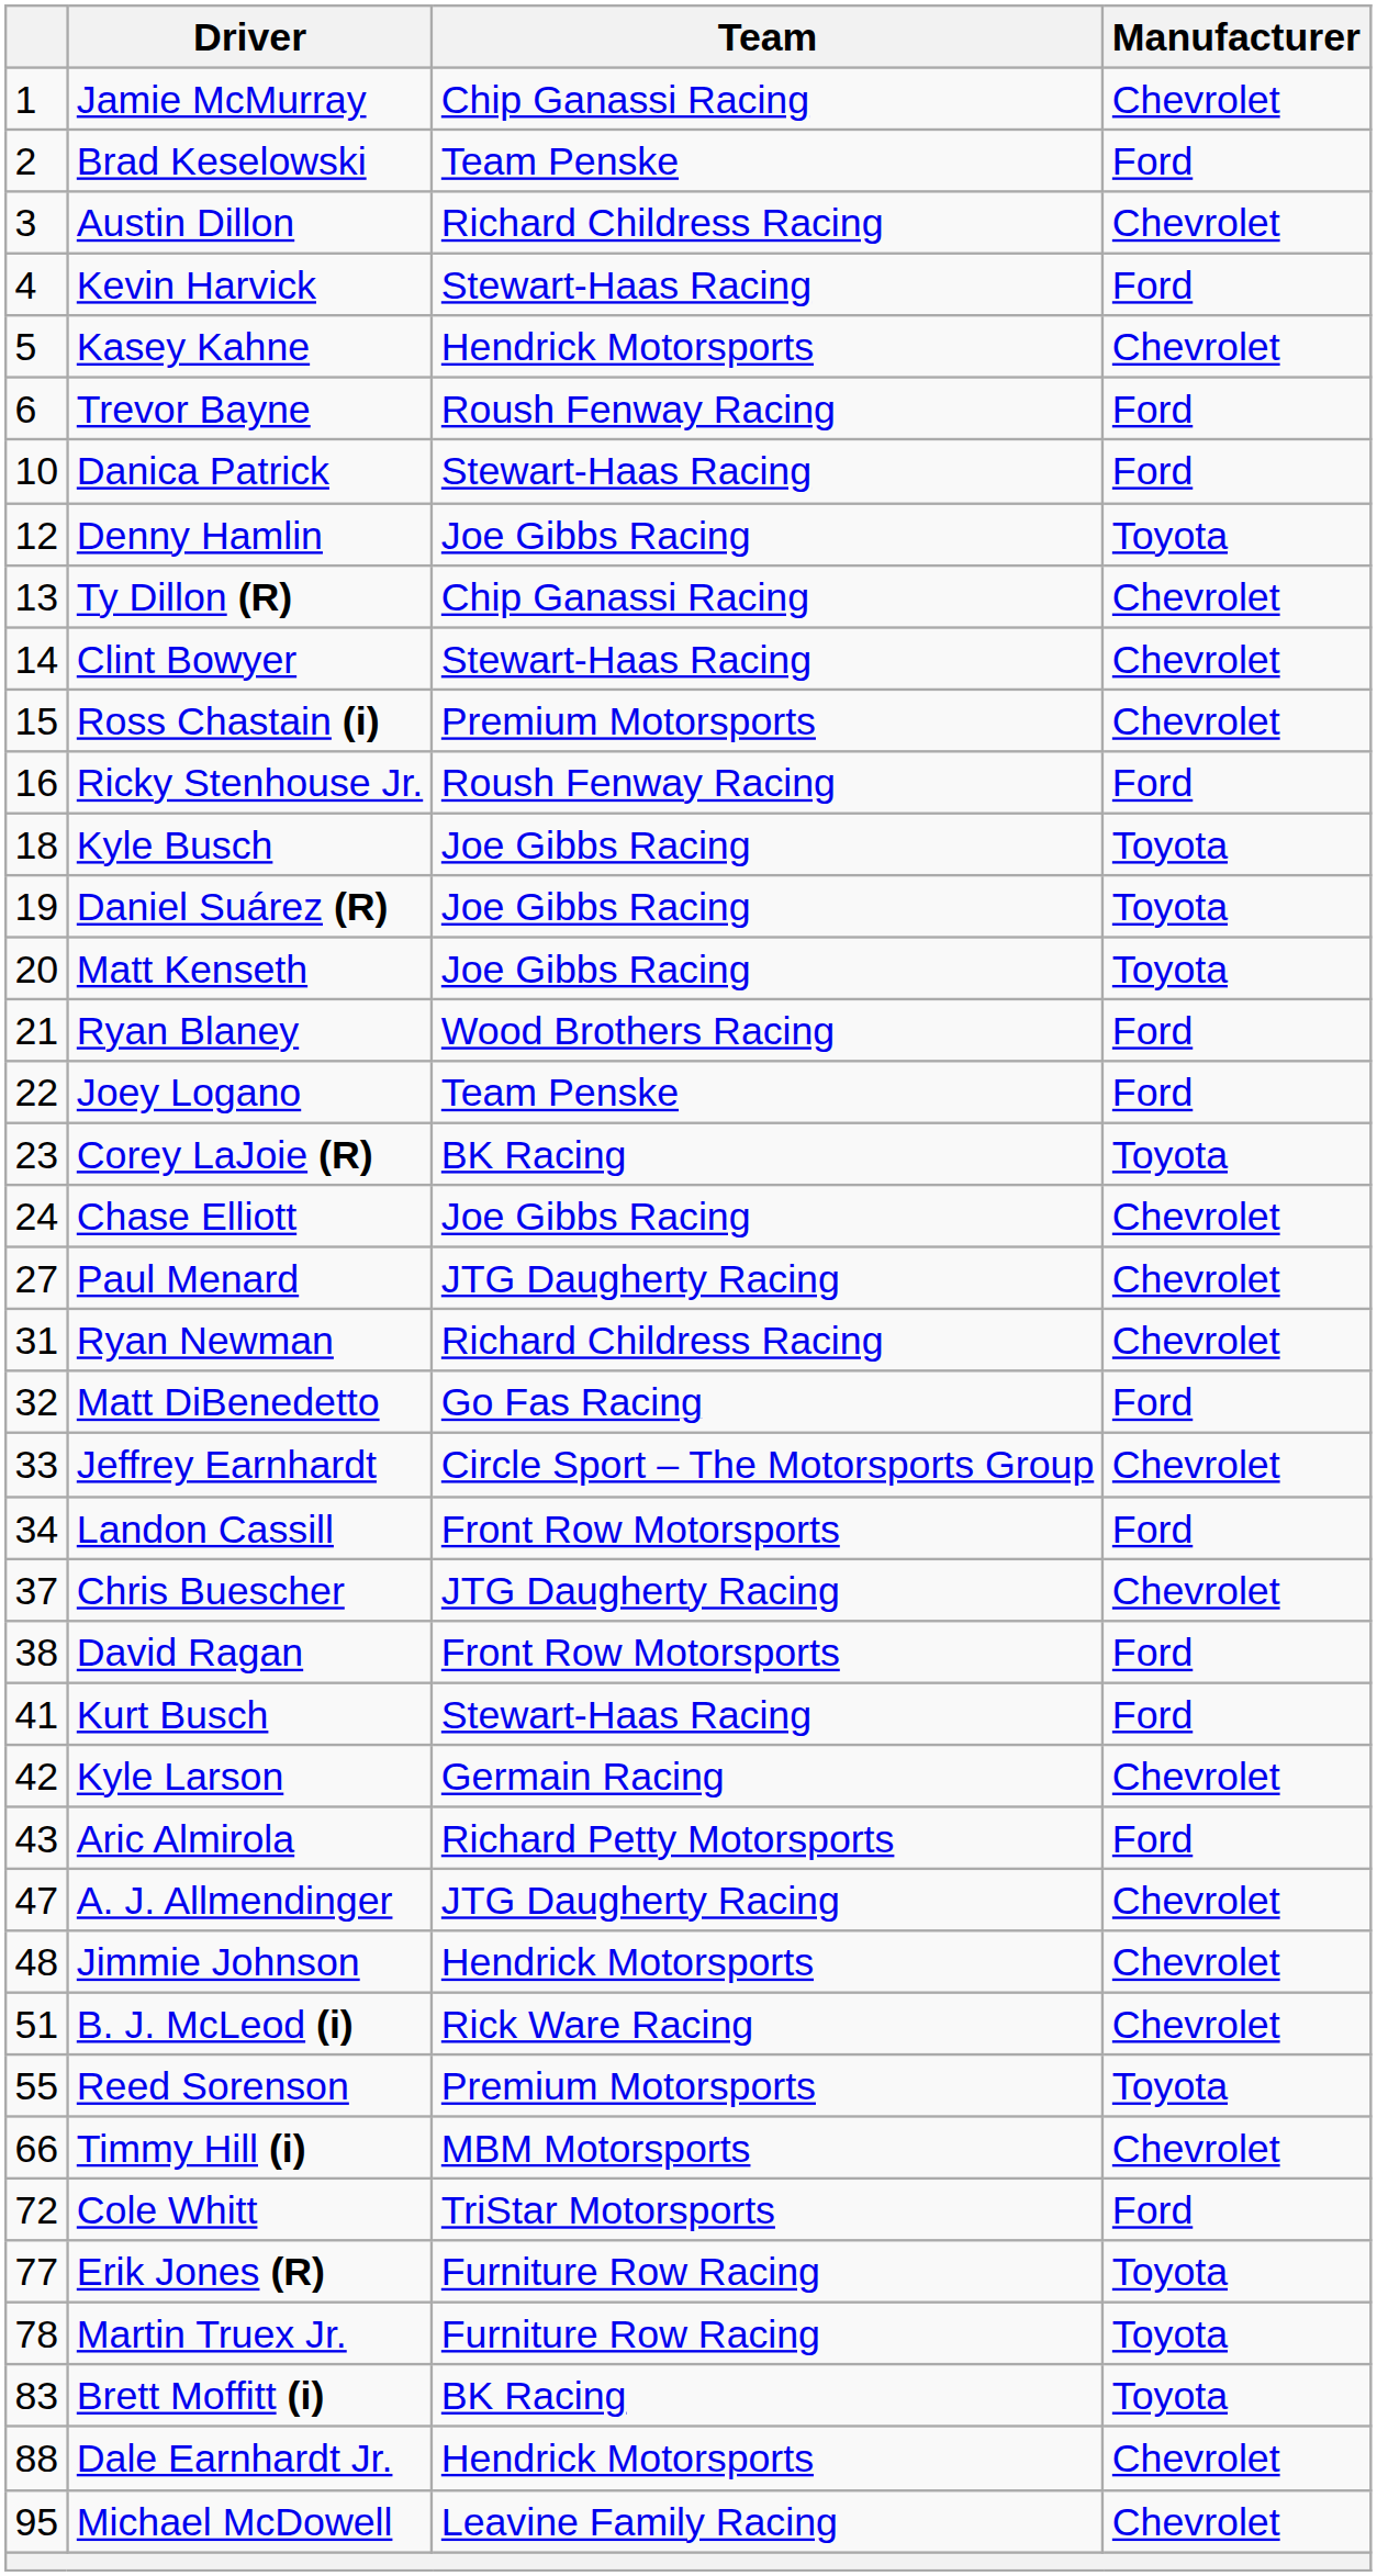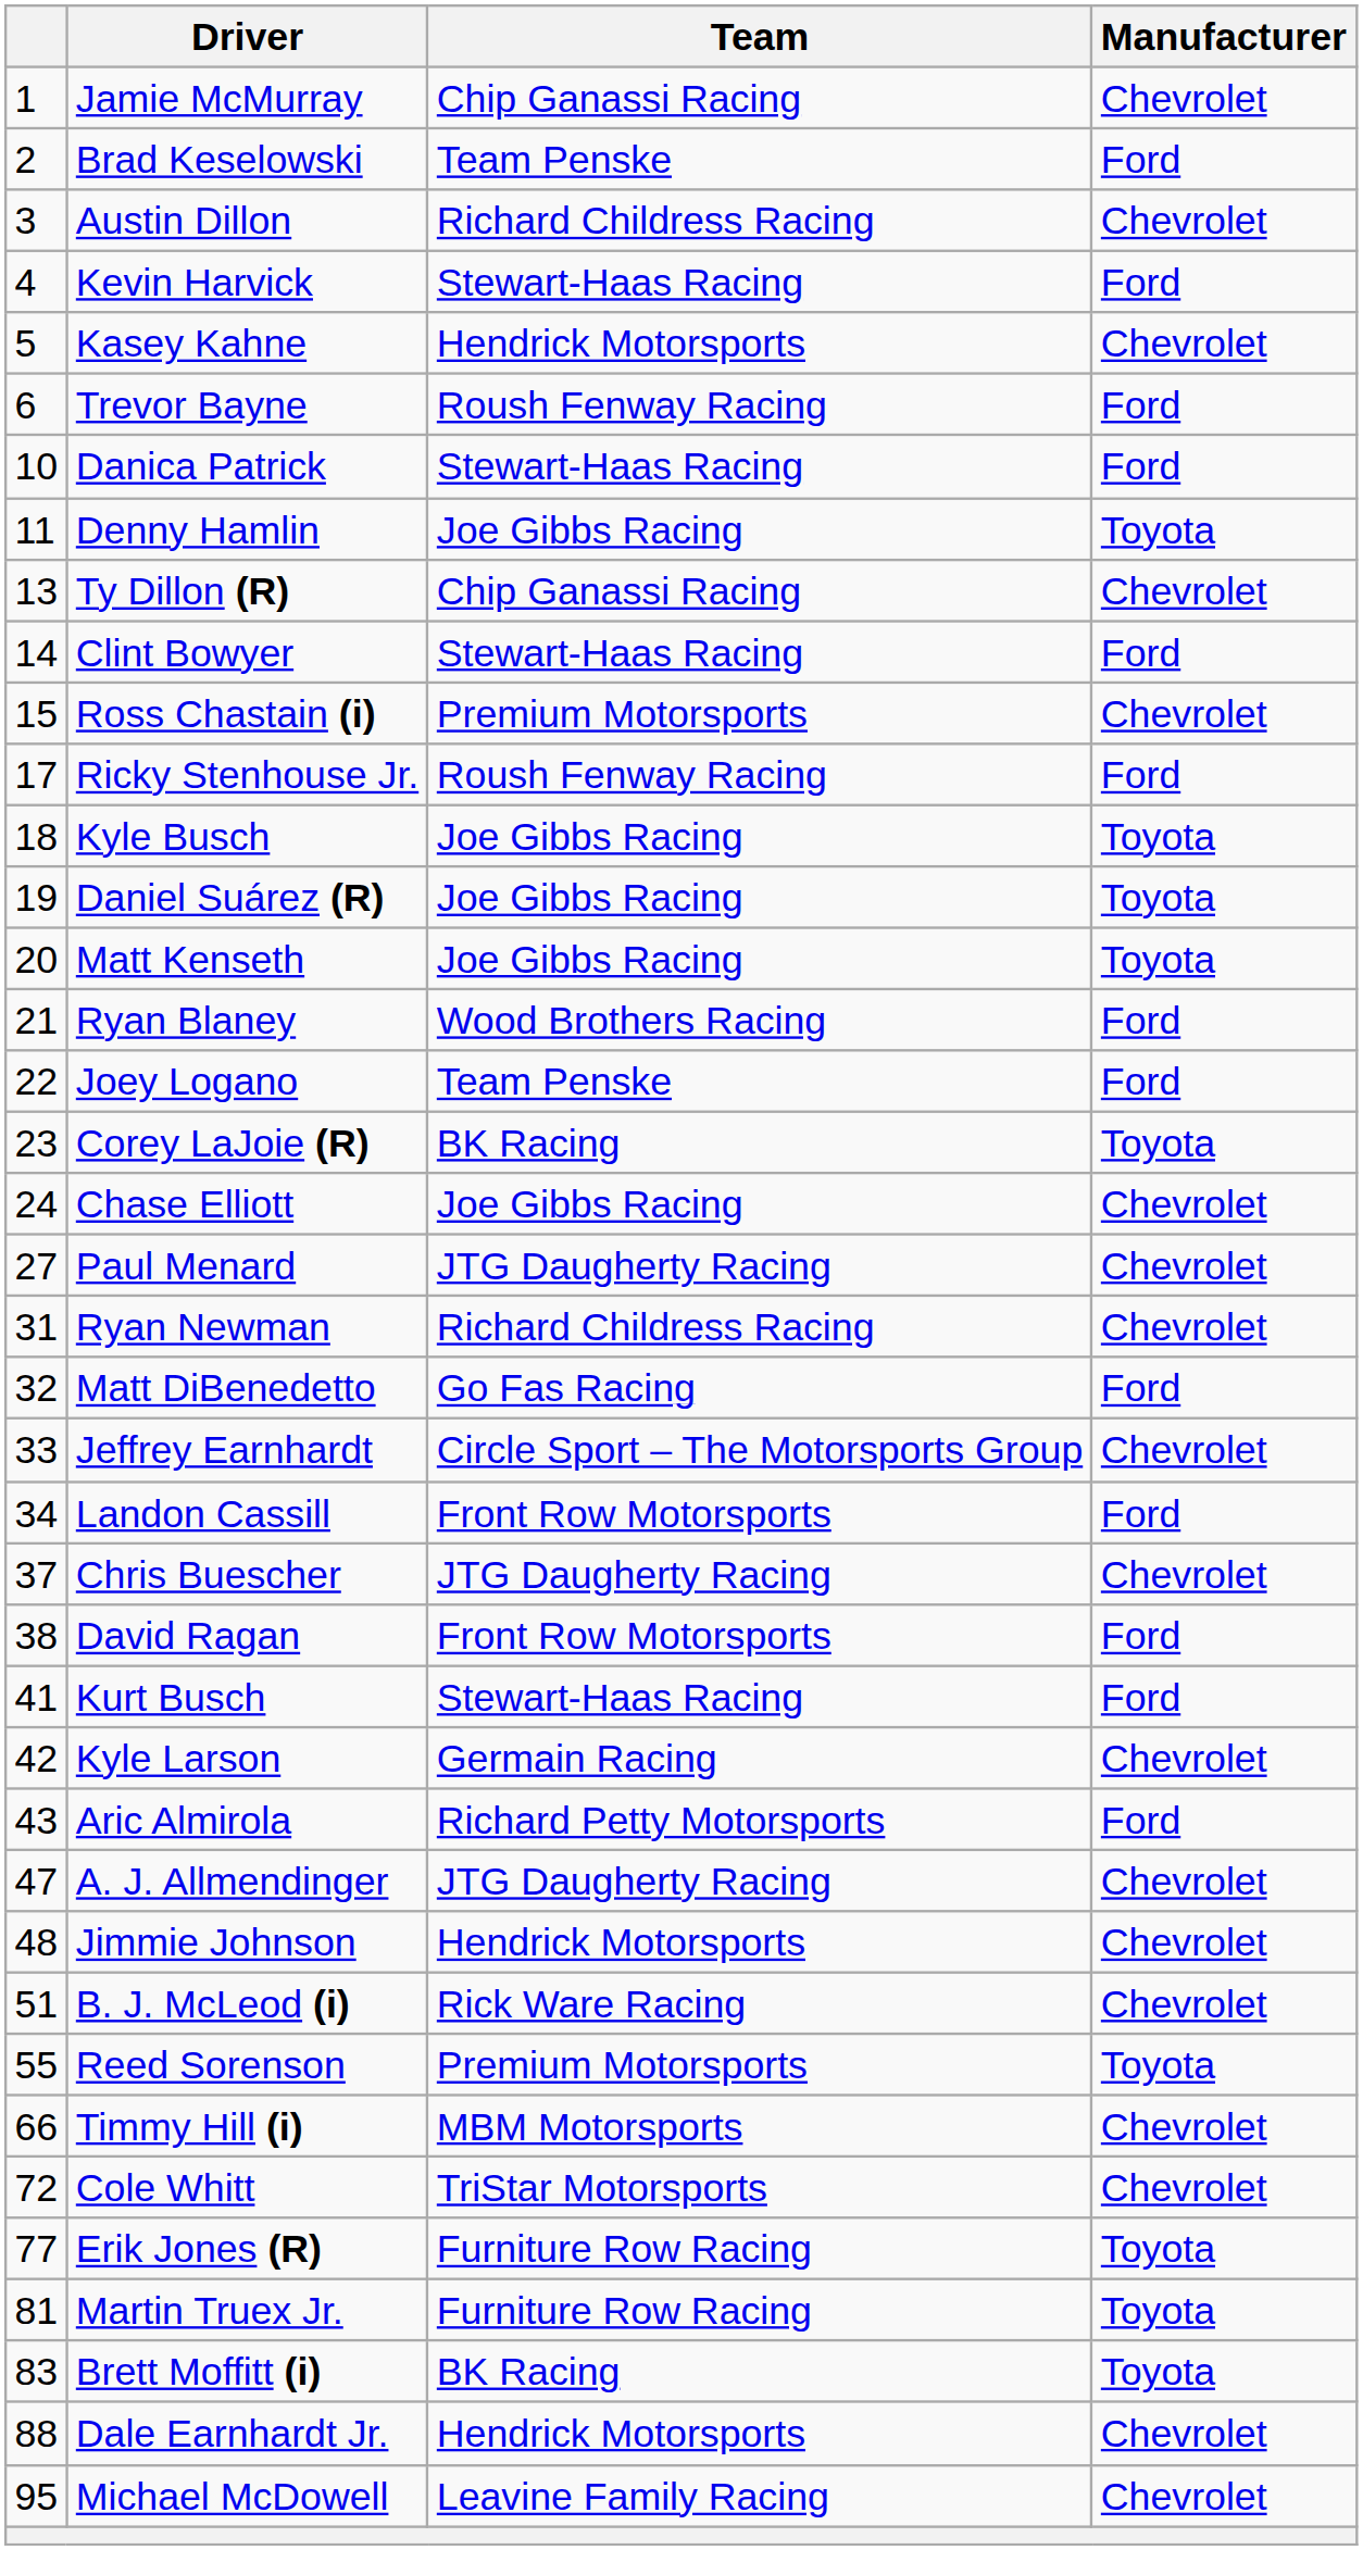Denny Hamlin | column 1: 12 -> 11
Clint Bowyer | Manufacturer: Chevrolet -> Ford
Ricky Stenhouse Jr. | column 1: 16 -> 17
Cole Whitt | Manufacturer: Ford -> Chevrolet
Martin Truex Jr. | column 1: 78 -> 81
